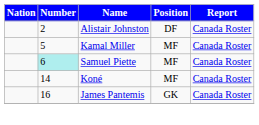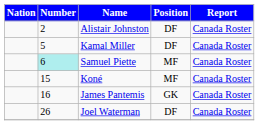Kamal Miller | Position: MF -> DF
Koné | Number: 14 -> 15
+ row: 26 | Joel Waterman | DF | Canada Roster
